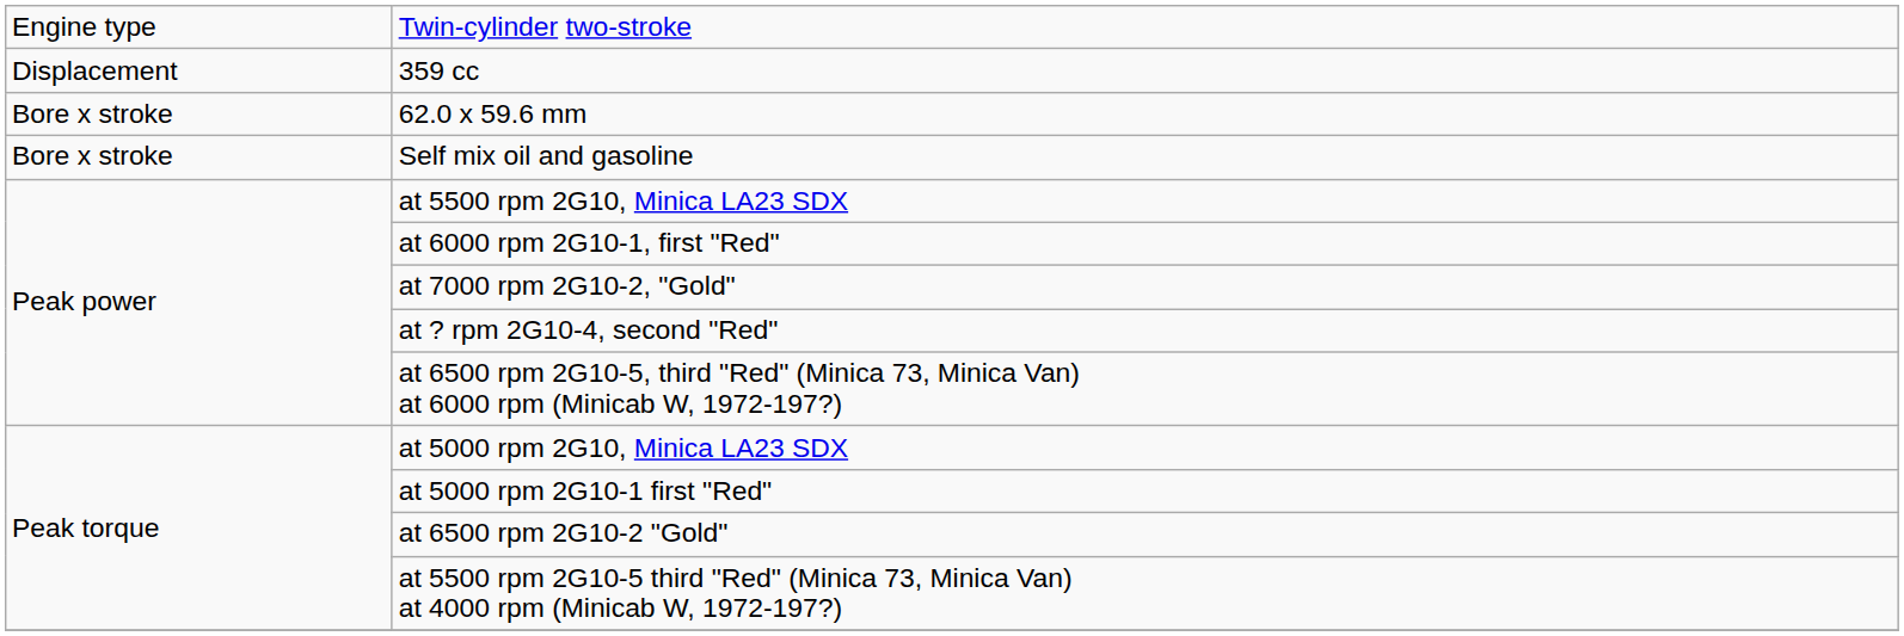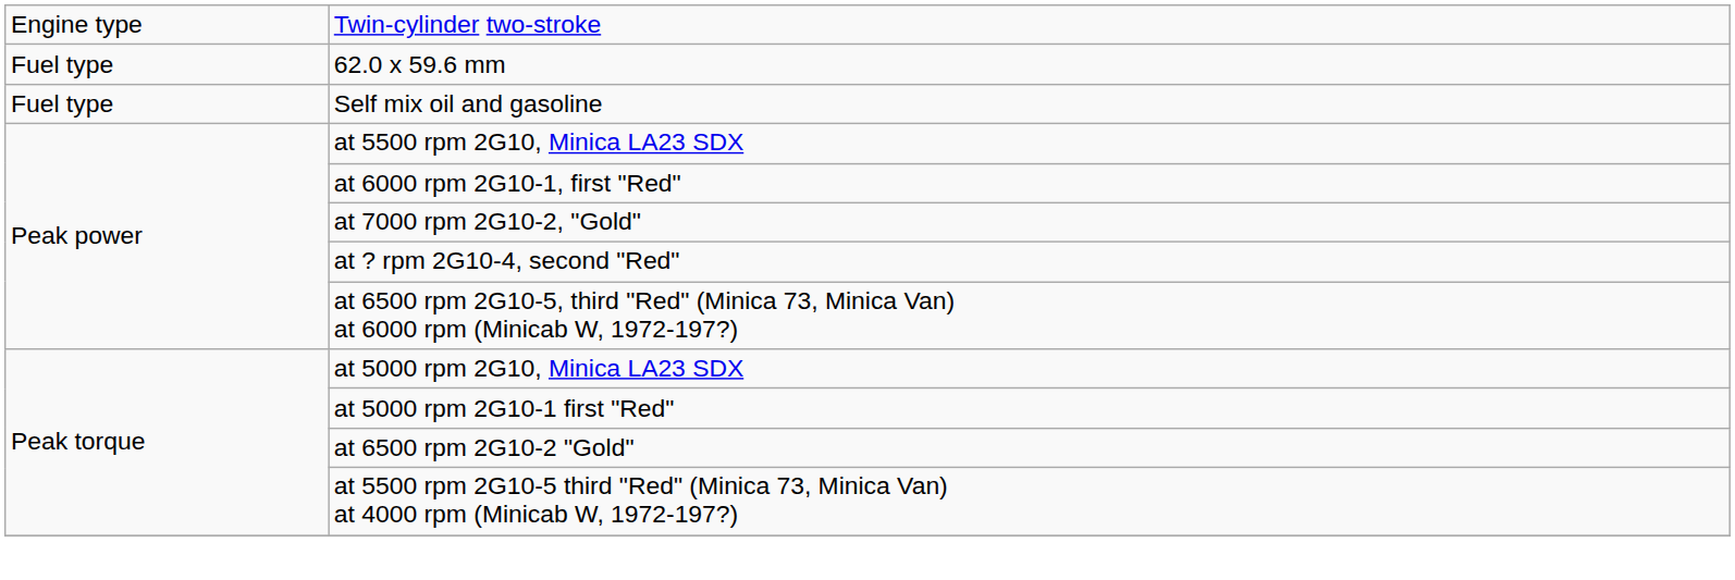- row: Displacement | 359 cc
62.0 x 59.6 mm | column 1: Bore x stroke -> Fuel type
Self mix oil and gasoline | column 1: Bore x stroke -> Fuel type
